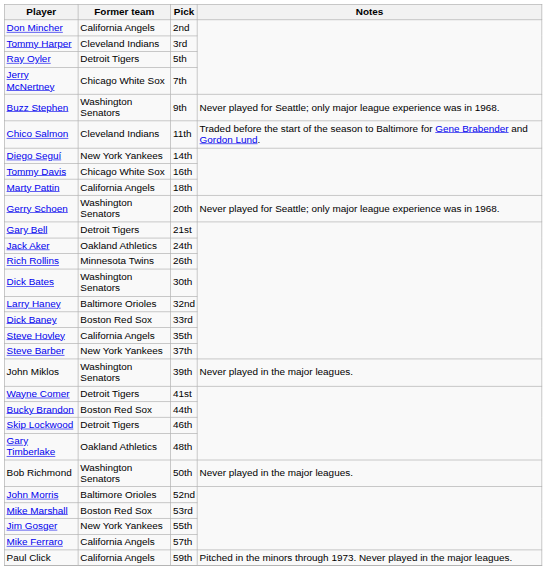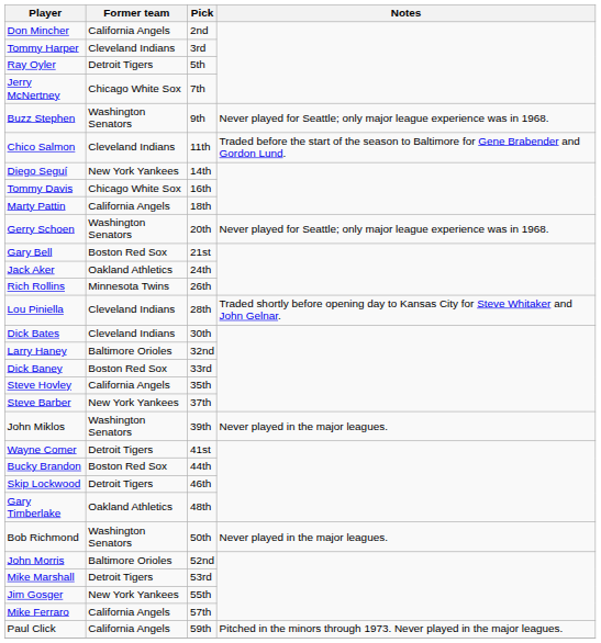Gary Bell | Former team: Detroit Tigers -> Boston Red Sox
+ row: Lou Piniella | Cleveland Indians | 28th | Traded shortly before opening day to Kansas City for Steve Whitaker and John Gelnar.
Dick Bates | Former team: Washington Senators -> Cleveland Indians
Mike Marshall | Former team: Boston Red Sox -> Detroit Tigers
